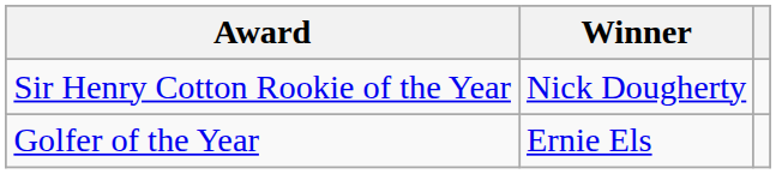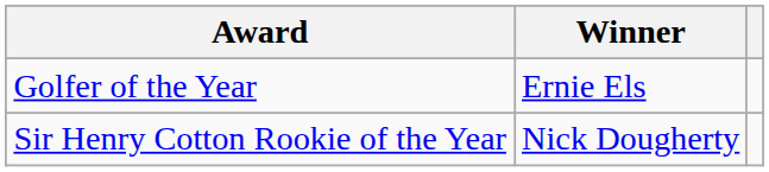rows swapped: Golfer of the Year <-> Sir Henry Cotton Rookie of the Year
